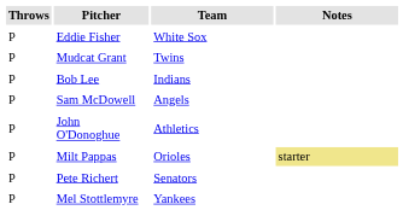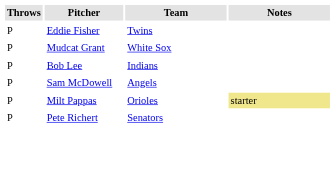Eddie Fisher | Team: White Sox -> Twins
Mudcat Grant | Team: Twins -> White Sox
- row: P | John O'Donoghue | Athletics
- row: P | Mel Stottlemyre | Yankees
